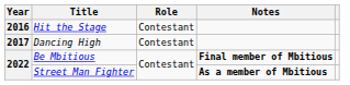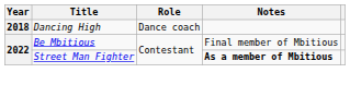- row: 2016 | Hit the Stage | Contestant
Dancing High | Year: 2017 -> 2018
Dancing High | Role: Contestant -> Dance coach
Be Mbitious | Notes: bold -> normal
